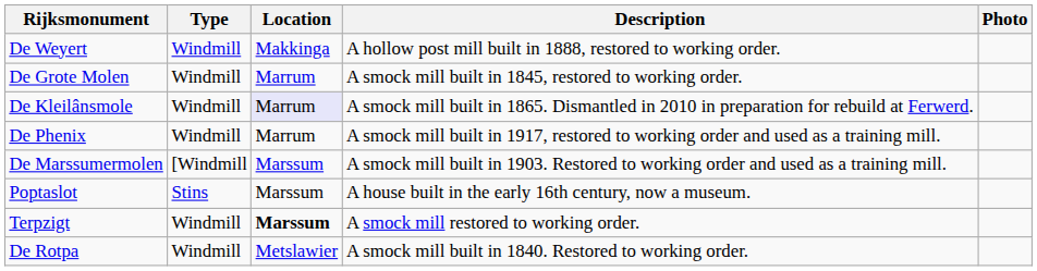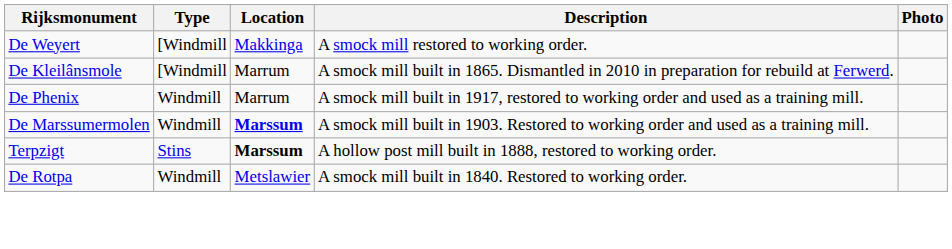De Weyert | Type: Windmill -> [Windmill
De Weyert | Description: A hollow post mill built in 1888, restored to working order. -> A smock mill restored to working order.
- row: De Grote Molen | Windmill | Marrum | A smock mill built in 1845, restored to working order.
De Kleilânsmole | Type: Windmill -> [Windmill
De Kleilânsmole | Location: lavender background -> no background
De Marssumermolen | Type: [Windmill -> Windmill
De Marssumermolen | Location: normal -> bold
- row: Poptaslot | Stins | Marssum | A house built in the early 16th century, now a museum.
Terpzigt | Type: Windmill -> Stins
Terpzigt | Description: A smock mill restored to working order. -> A hollow post mill built in 1888, restored to working order.
